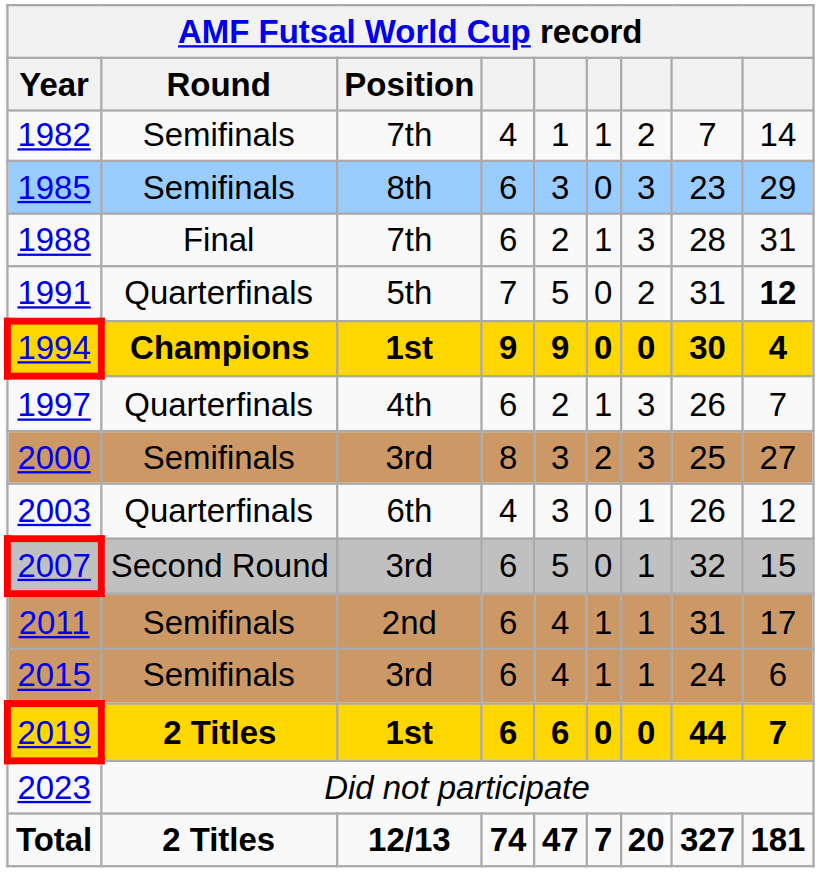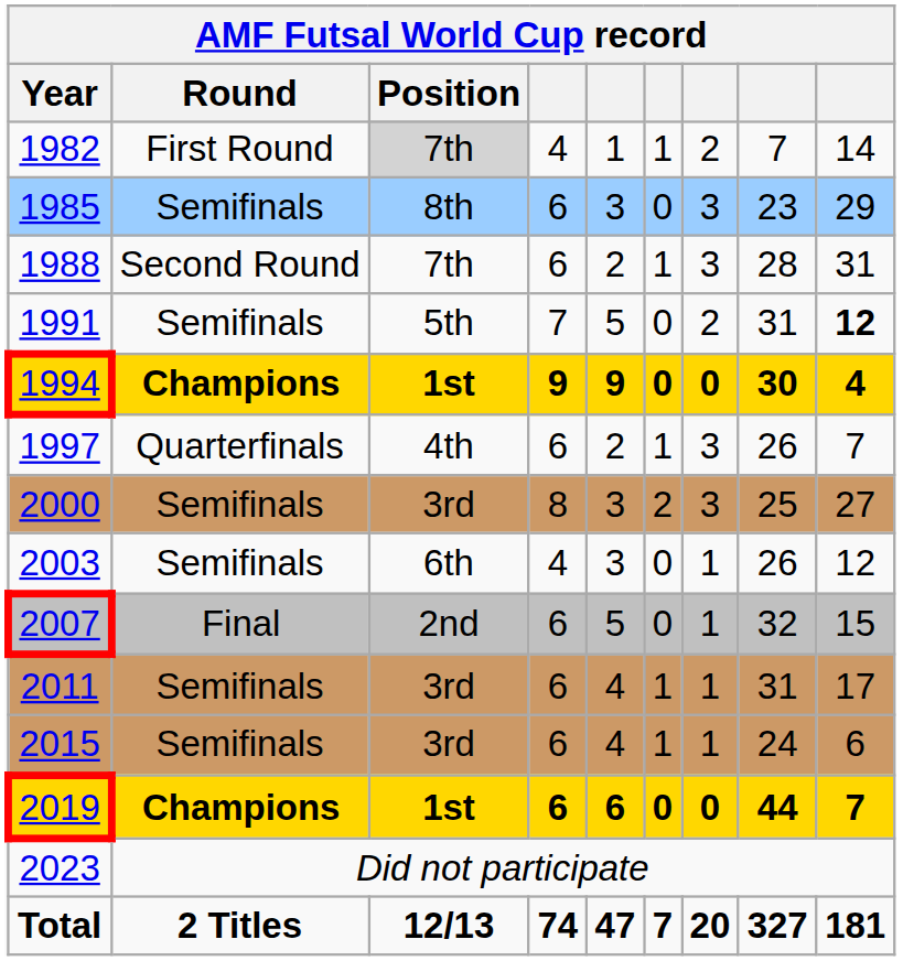1982 | Round: Semifinals -> First Round
1982 | Position: no background -> lightgrey background
1988 | Round: Final -> Second Round
1991 | Round: Quarterfinals -> Semifinals
2003 | Round: Quarterfinals -> Semifinals
2007 | Round: Second Round -> Final
2007 | Position: 3rd -> 2nd
2011 | Position: 2nd -> 3rd
2019 | Round: 2 Titles -> Champions
